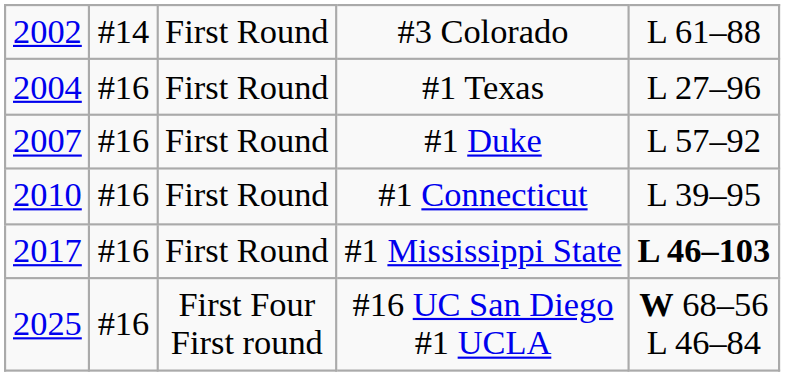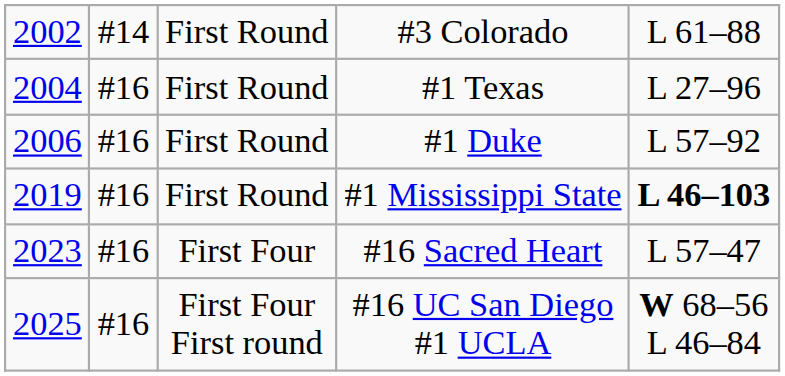#1 Duke | column 1: 2007 -> 2006
- row: 2010 | #16 | First Round | #1 Connecticut | L 39–95
#1 Mississippi State | column 1: 2017 -> 2019
+ row: 2023 | #16 | First Four | #16 Sacred Heart | L 57–47
